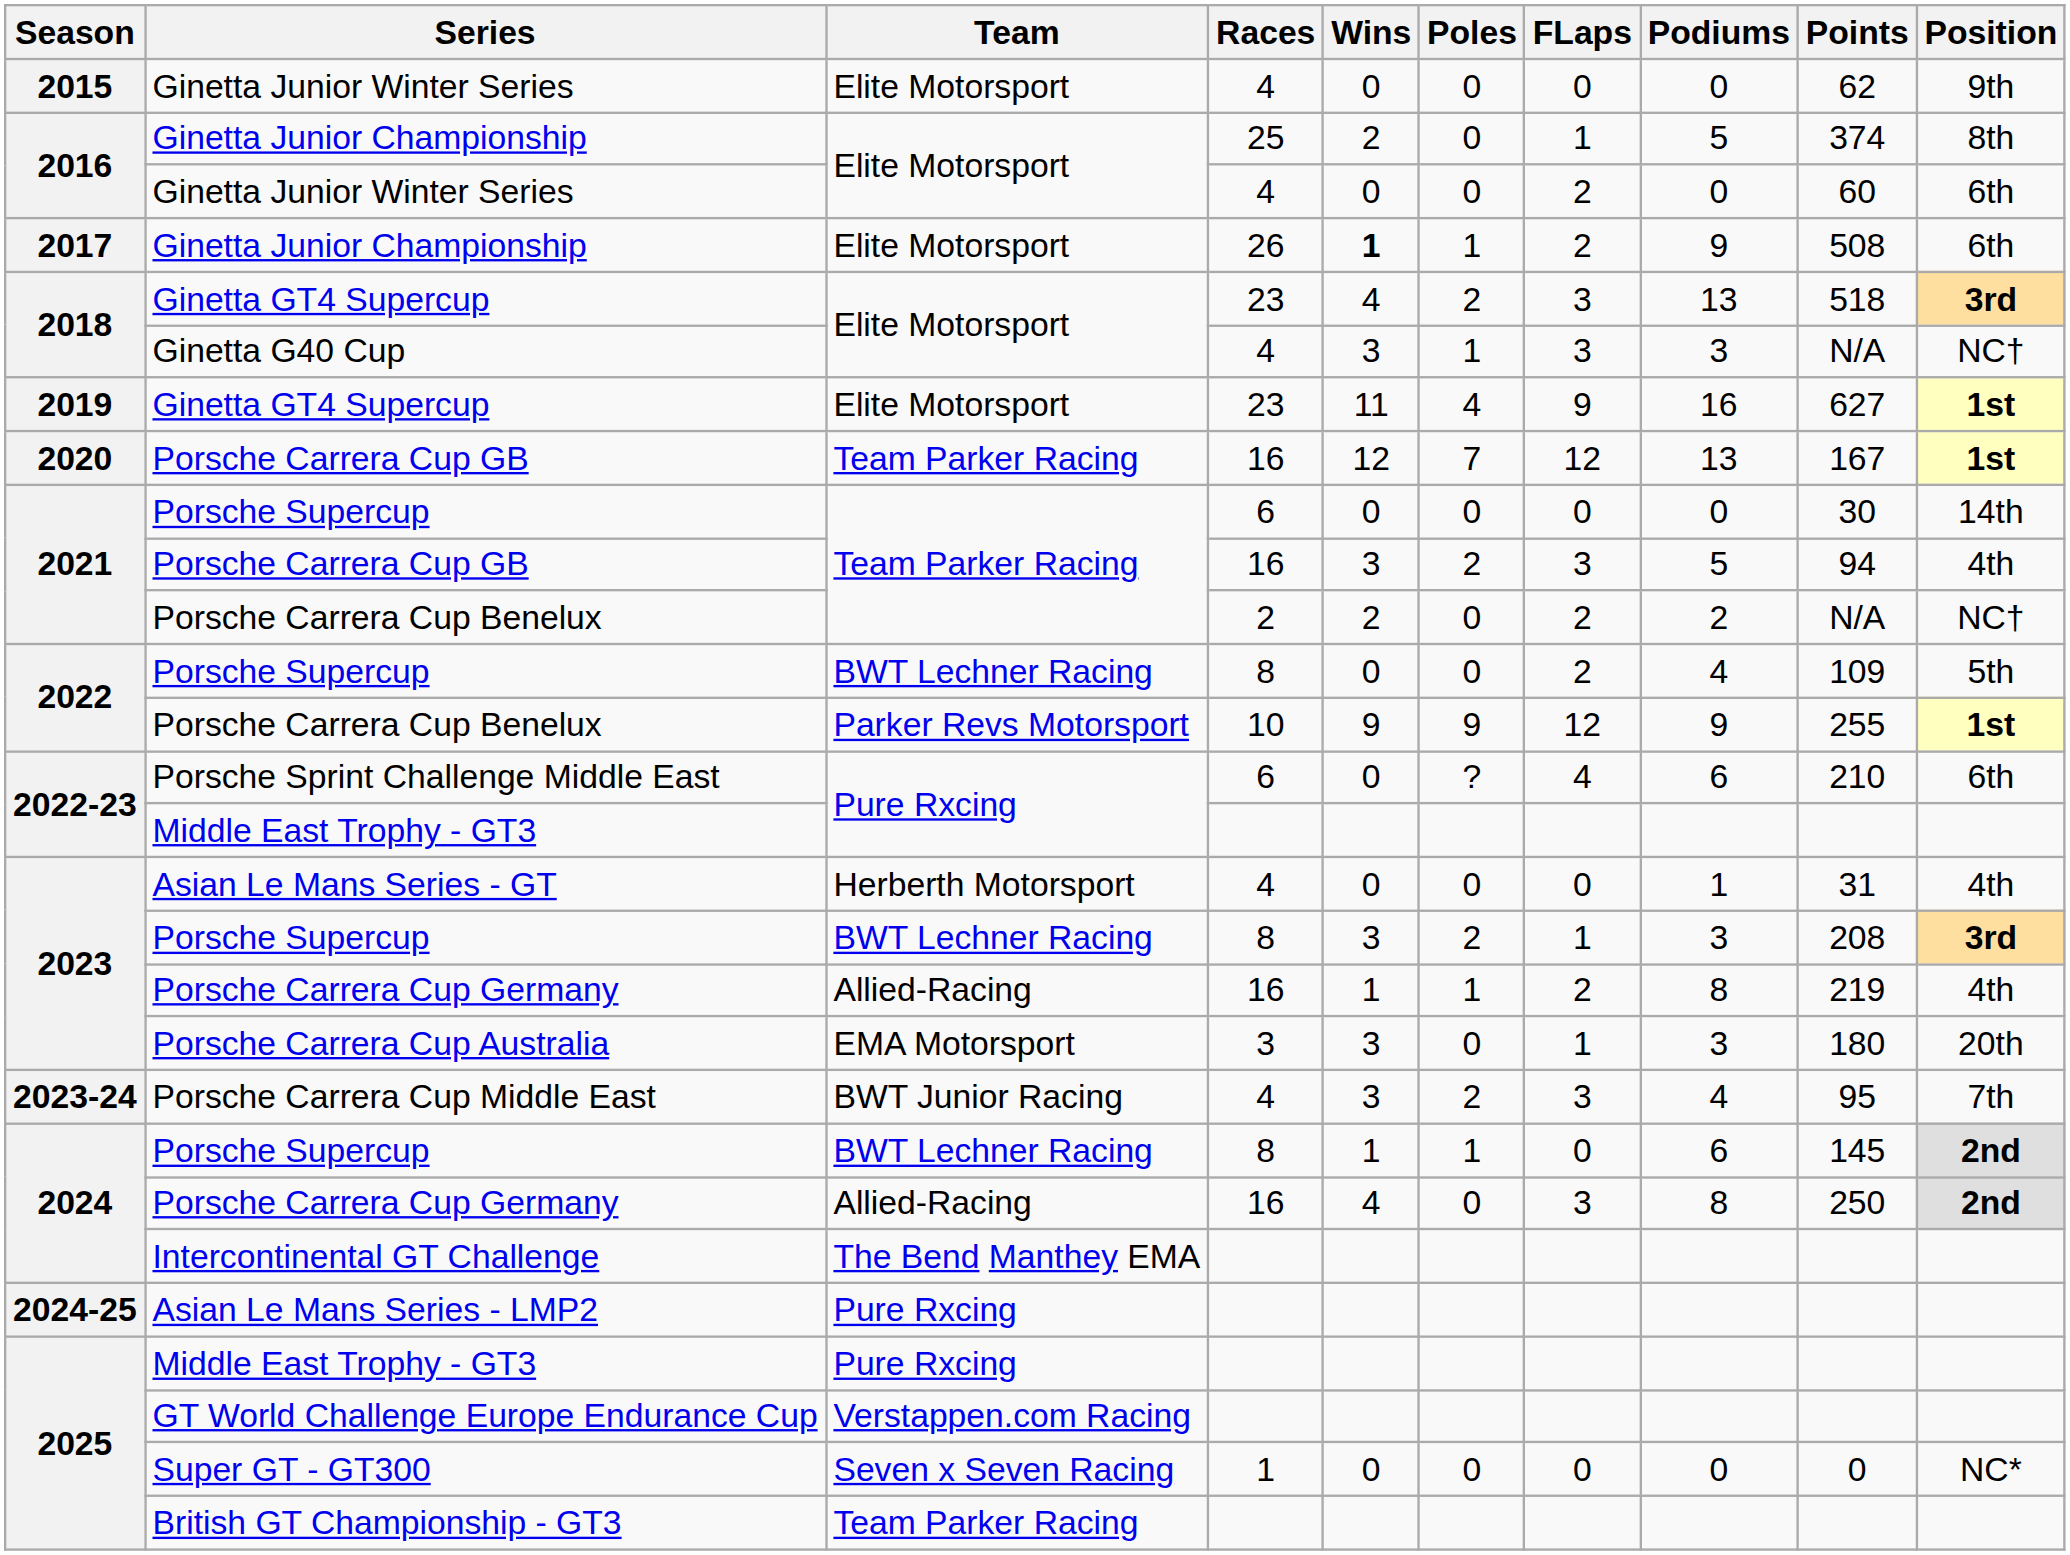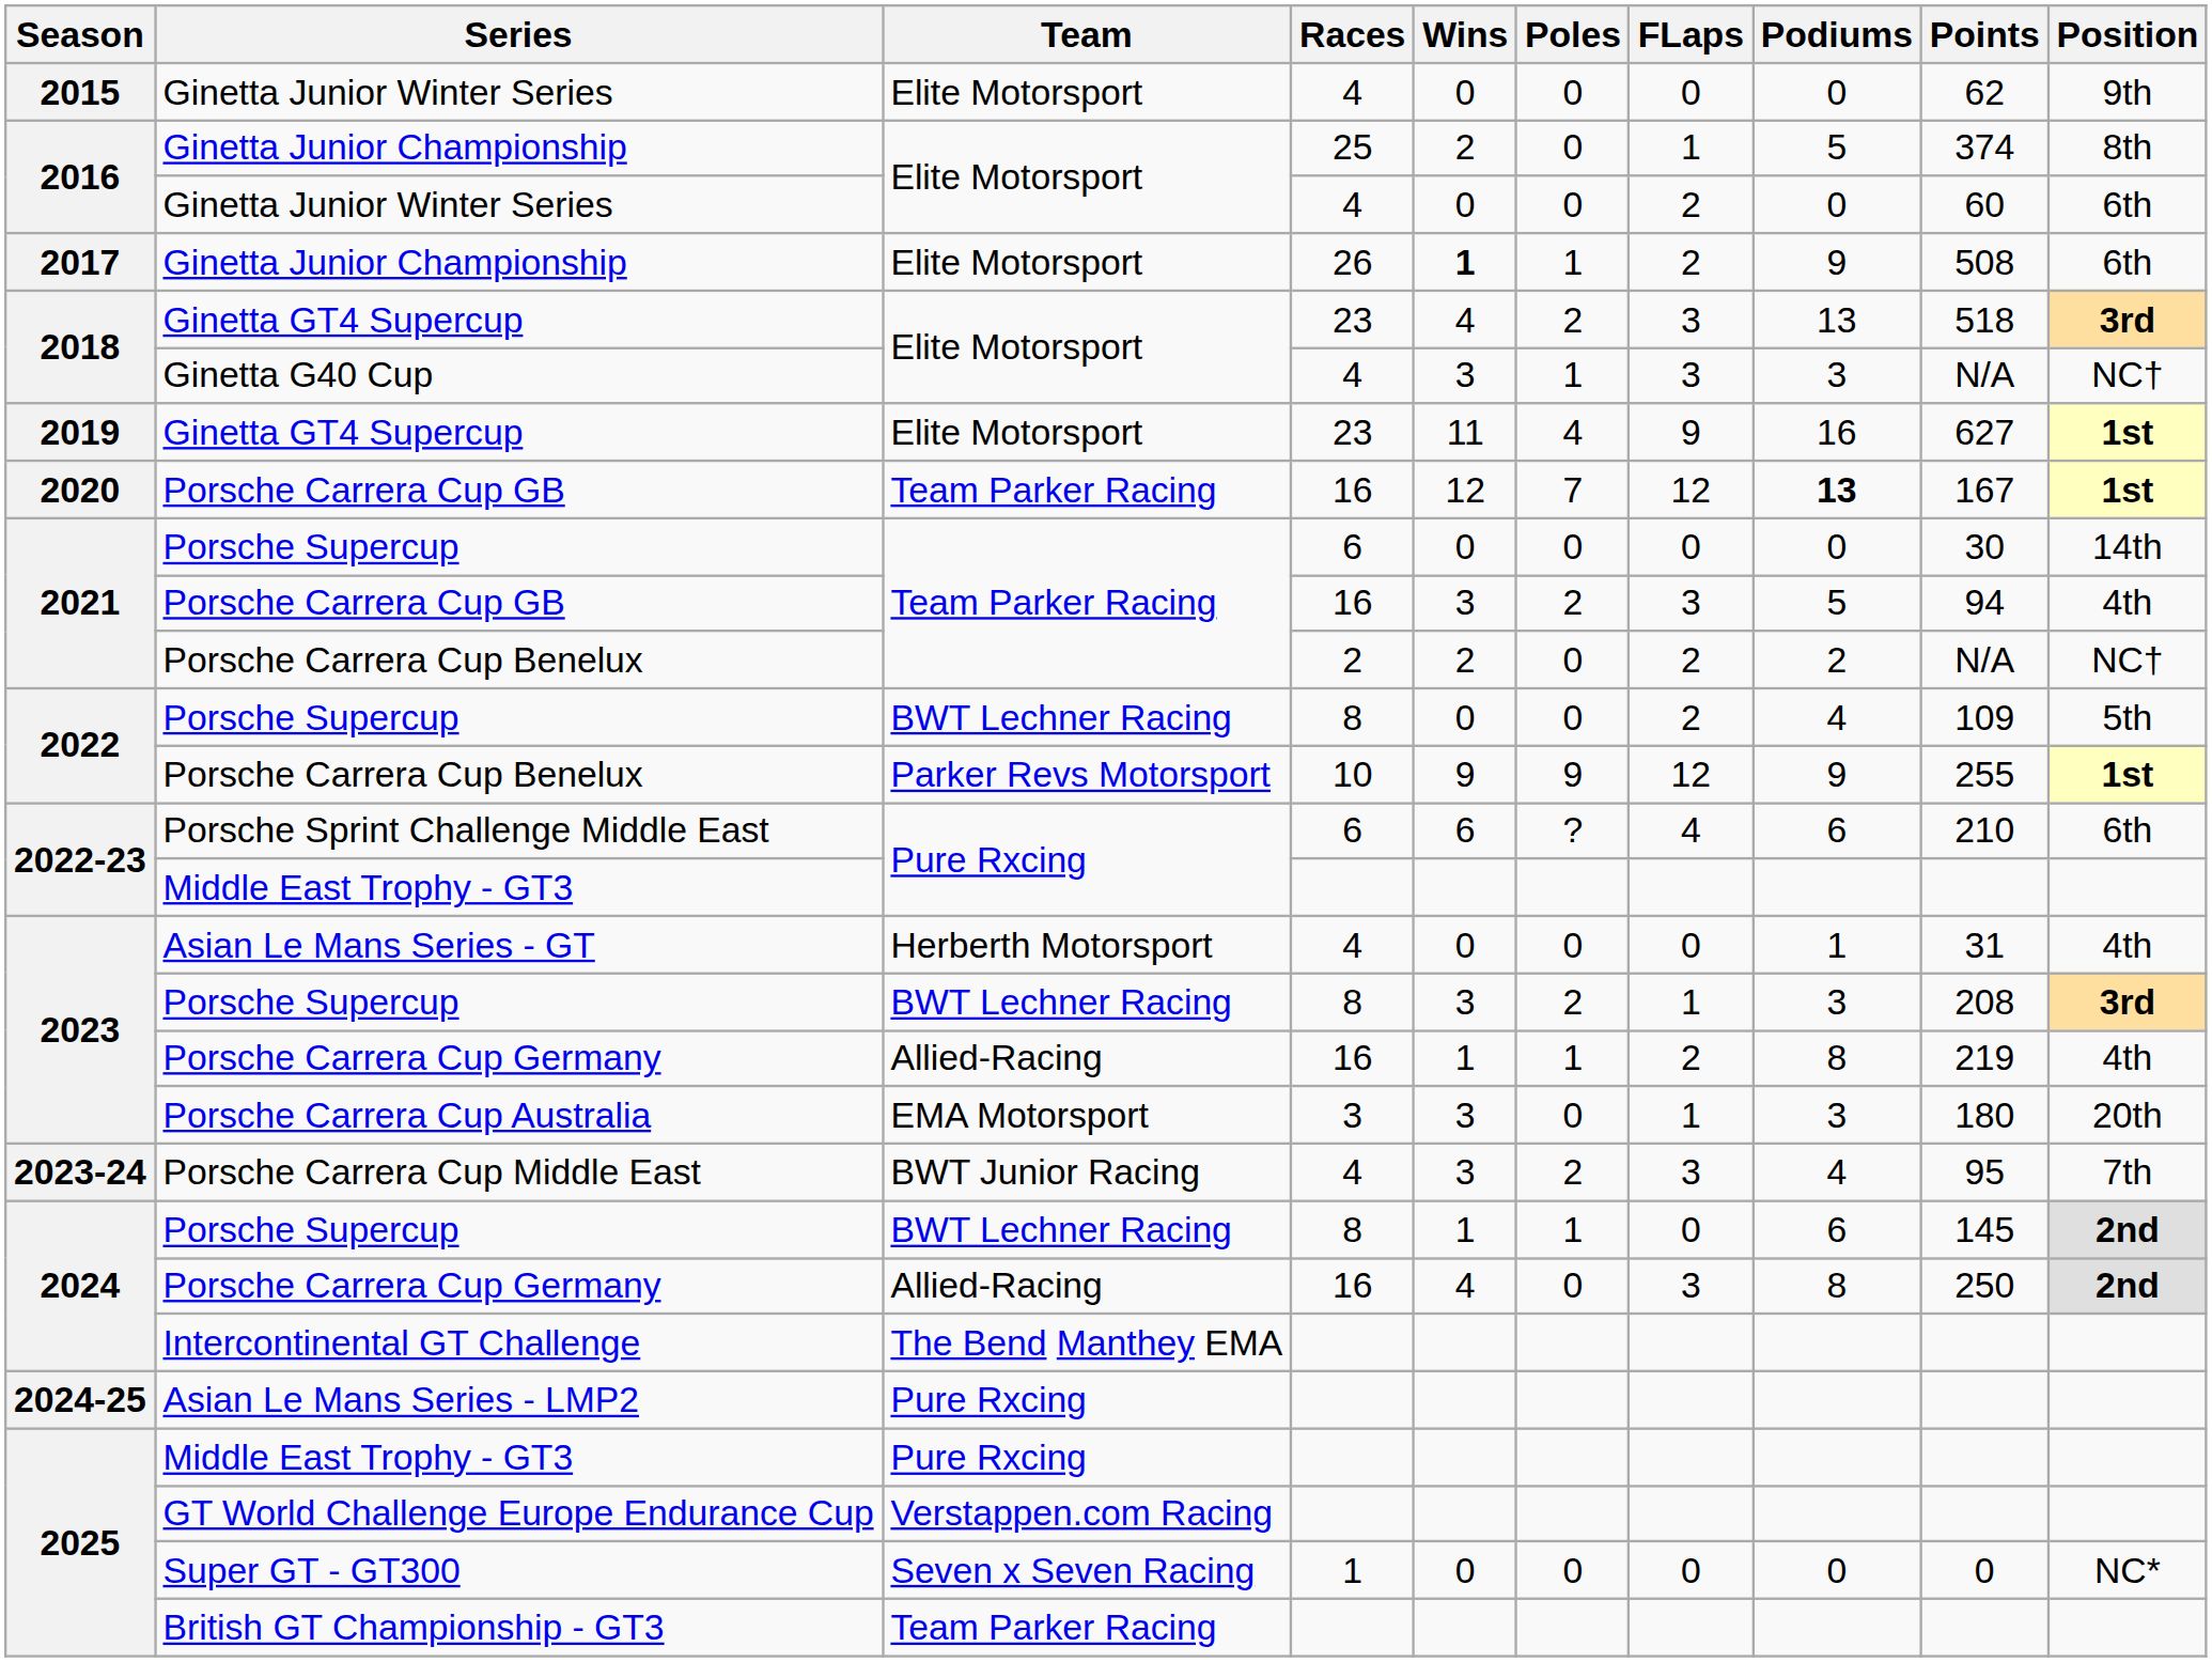2020 / Porsche Carrera Cup GB | Podiums: normal -> bold
Porsche Sprint Challenge Middle East | Wins: 0 -> 6
